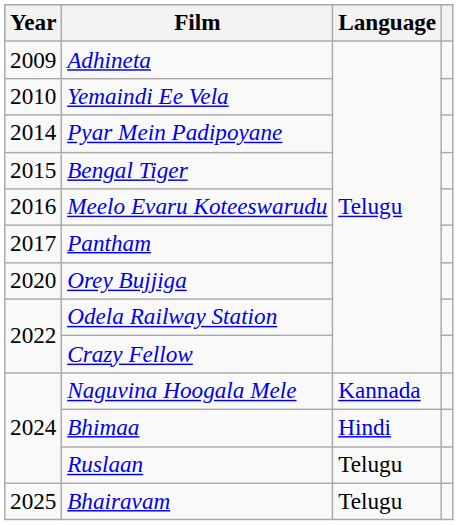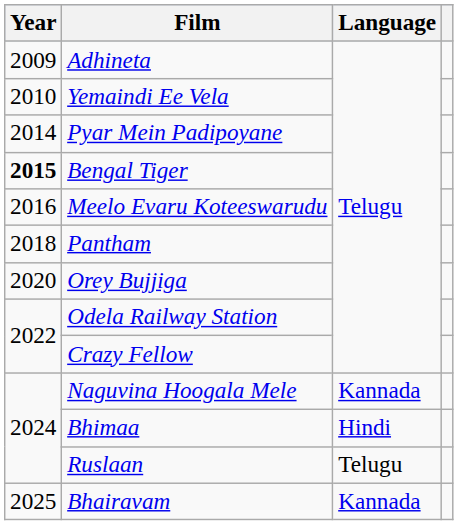Bengal Tiger | Year: normal -> bold
Pantham | Year: 2017 -> 2018
Bhairavam | Language: Telugu -> Kannada
